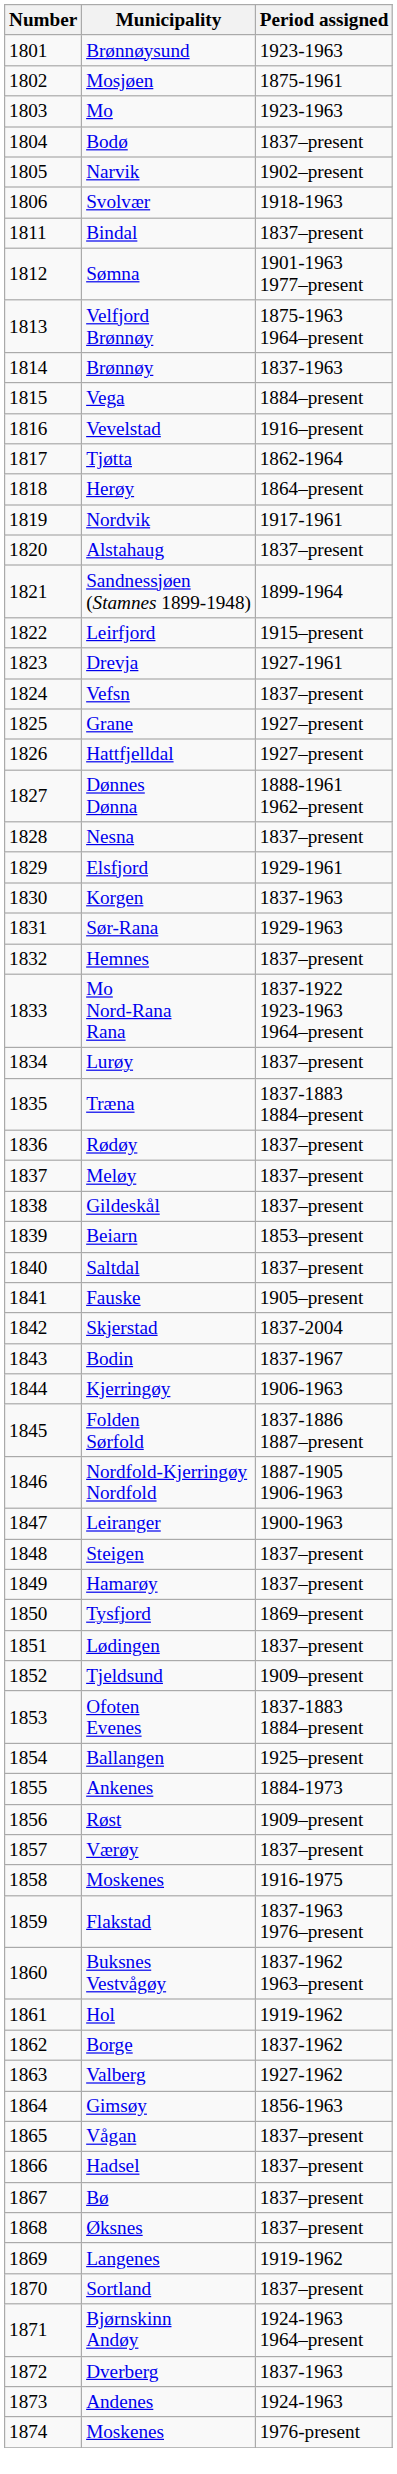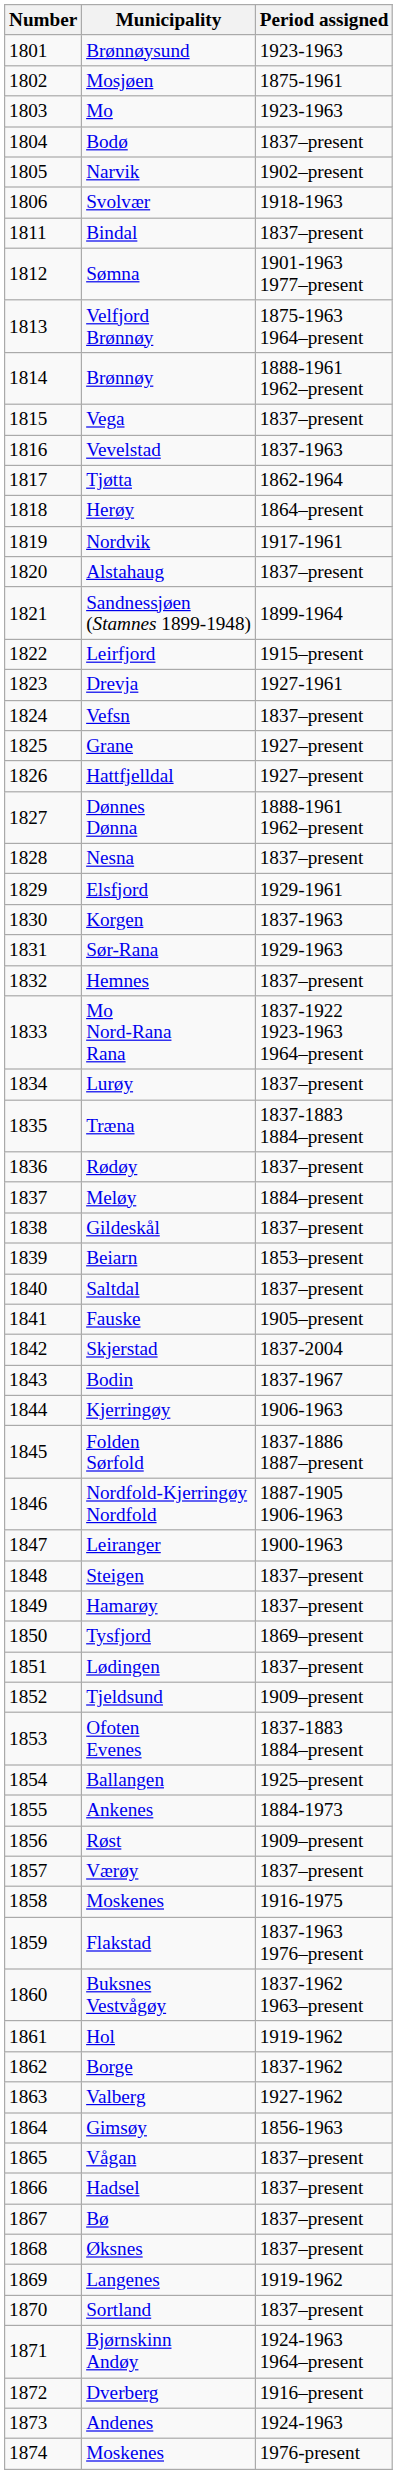Brønnøy | Period assigned: 1837-1963 -> 1888-1961 1962–present
Vega | Period assigned: 1884–present -> 1837–present
Vevelstad | Period assigned: 1916–present -> 1837-1963
Meløy | Period assigned: 1837–present -> 1884–present
Dverberg | Period assigned: 1837-1963 -> 1916–present
